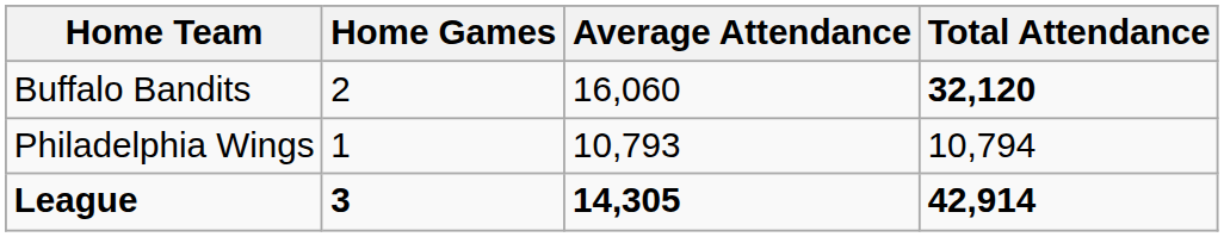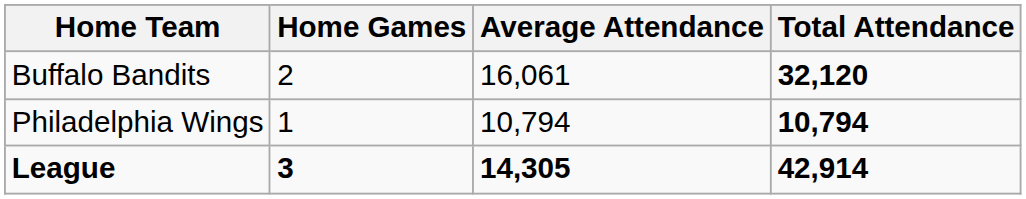Buffalo Bandits | Average Attendance: 16,060 -> 16,061
Philadelphia Wings | Average Attendance: 10,793 -> 10,794
Philadelphia Wings | Total Attendance: normal -> bold
